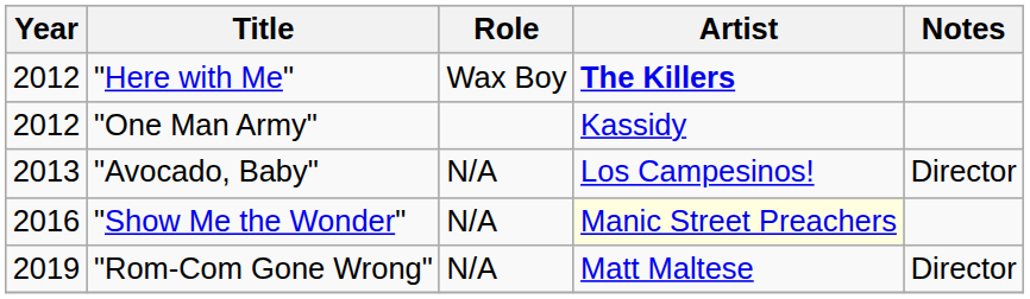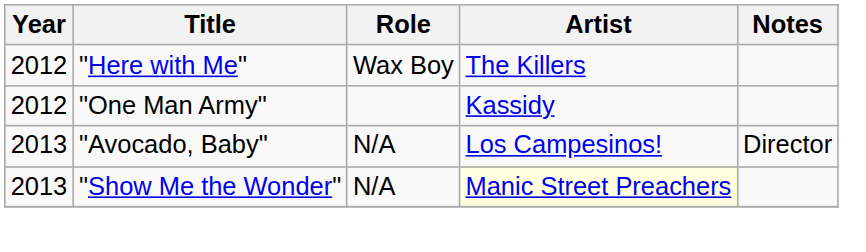"Here with Me" | Artist: bold -> normal
"Show Me the Wonder" | Year: 2016 -> 2013
- row: 2019 | "Rom-Com Gone Wrong" | N/A | Matt Maltese | Director
